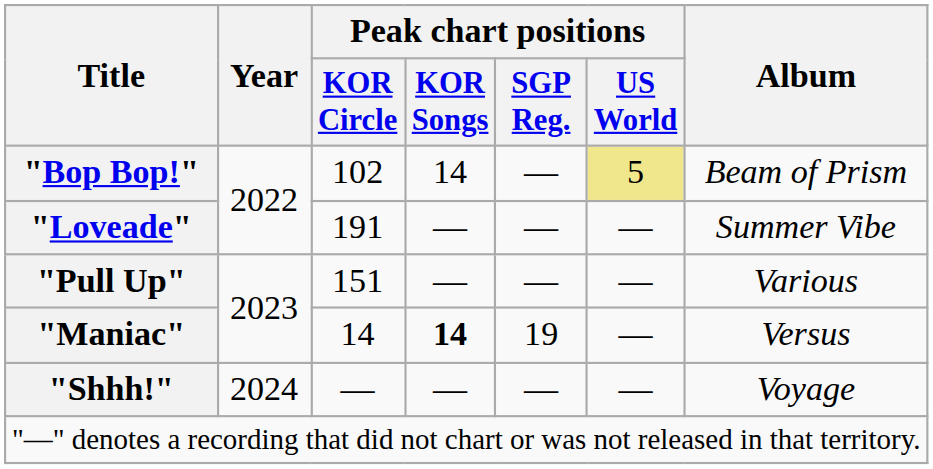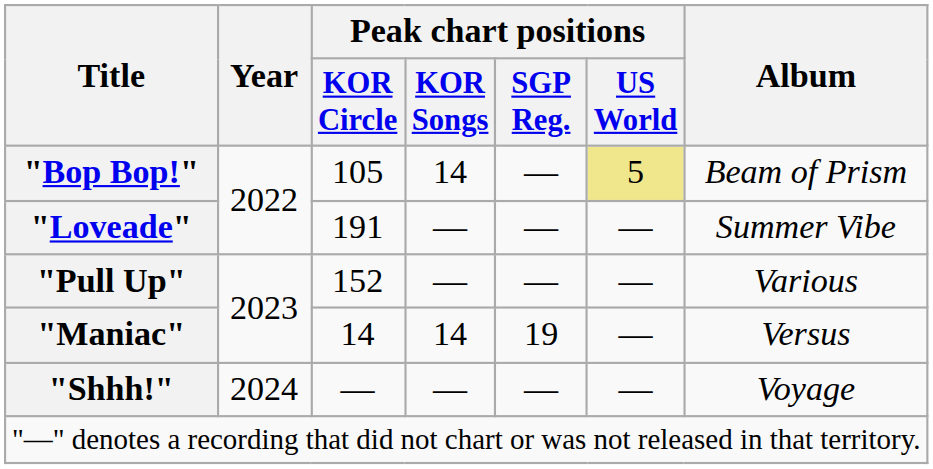"Bop Bop!" | Peak chart positions / KOR Circle: 102 -> 105
"Pull Up" | Peak chart positions / KOR Circle: 151 -> 152
"Maniac" | Peak chart positions / KOR Songs: bold -> normal
